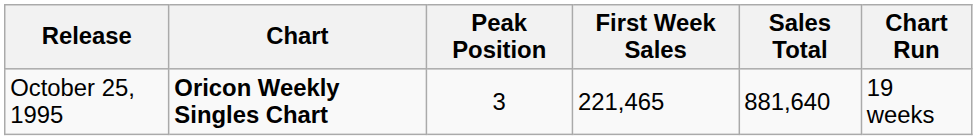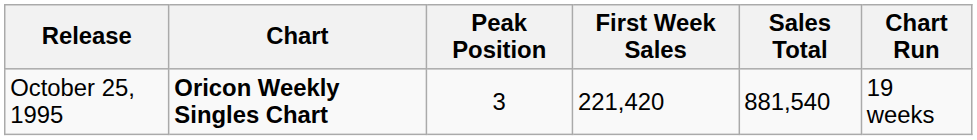October 25, 1995 | First Week Sales: 221,465 -> 221,420
October 25, 1995 | Sales Total: 881,640 -> 881,540
